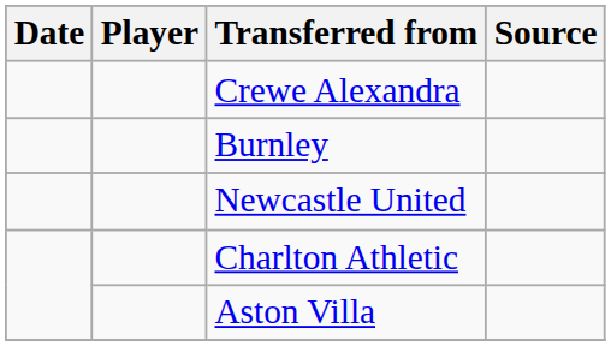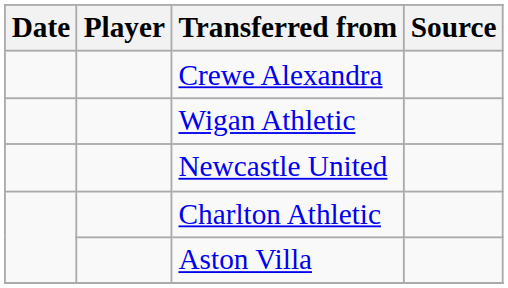- row: Burnley
+ row: Wigan Athletic
